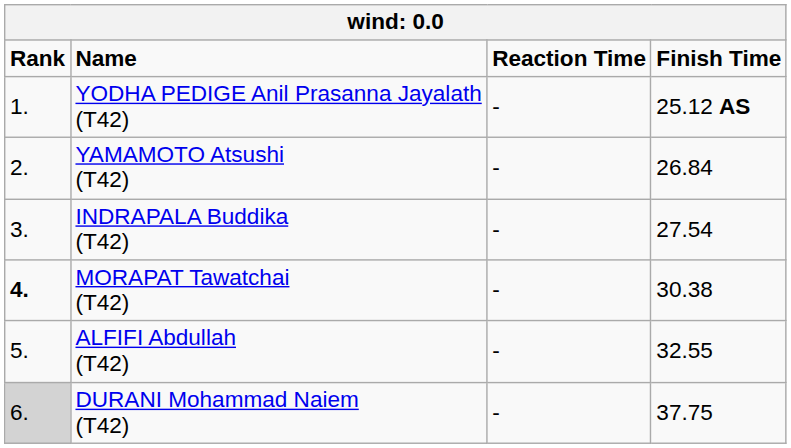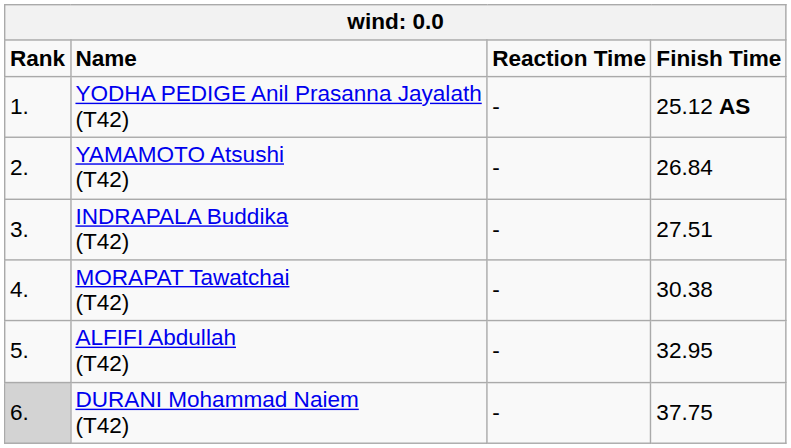INDRAPALA Buddika (T42) | Finish Time: 27.54 -> 27.51
MORAPAT Tawatchai (T42) | Rank: bold -> normal
ALFIFI Abdullah (T42) | Finish Time: 32.55 -> 32.95
